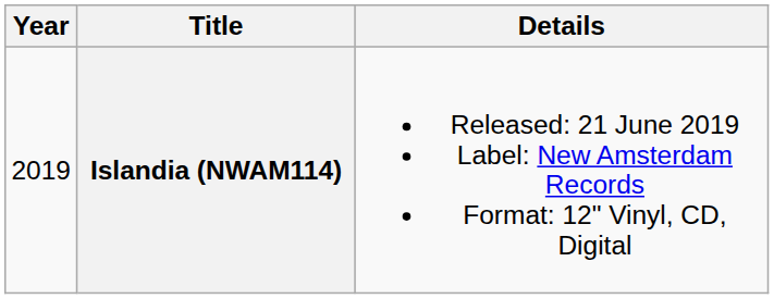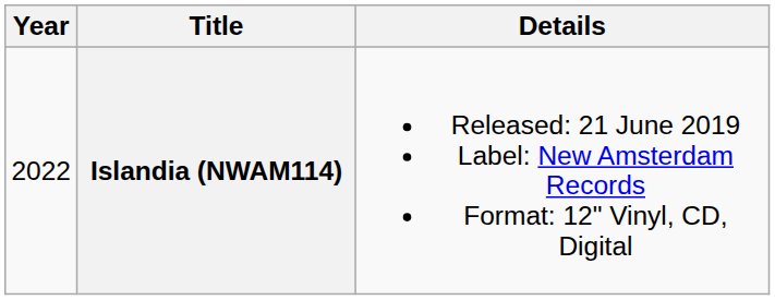Islandia (NWAM114) | Year: 2019 -> 2022
